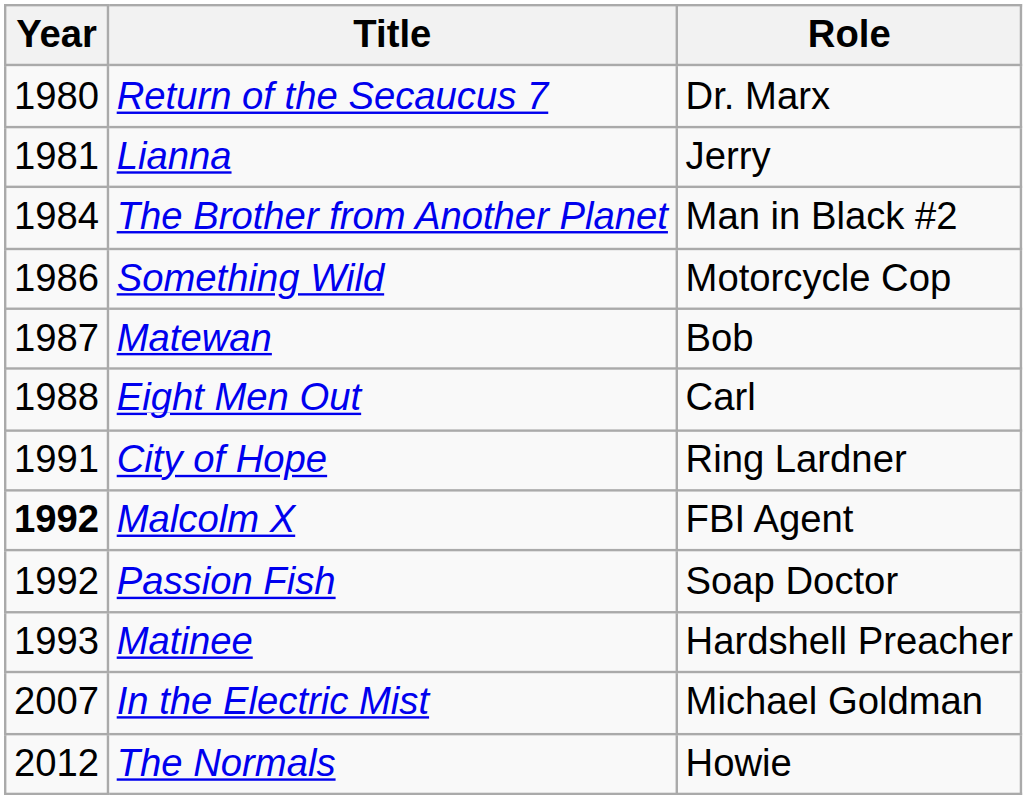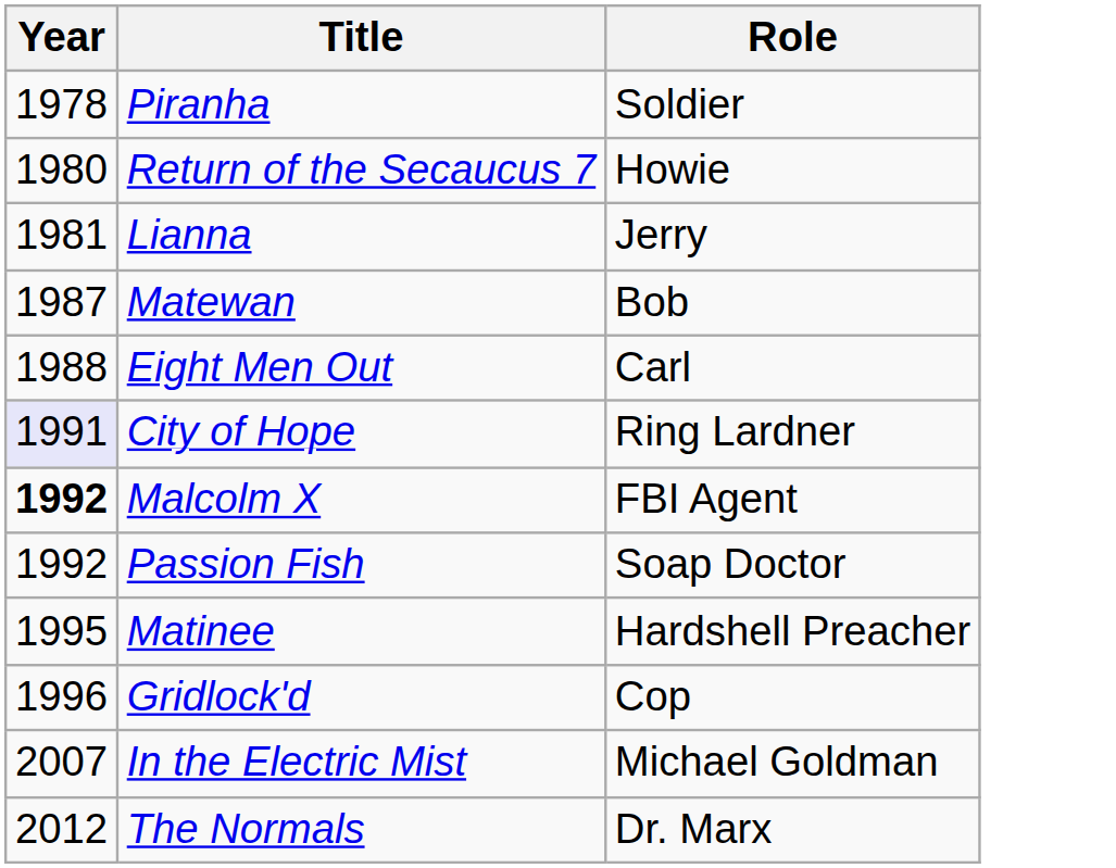+ row: 1978 | Piranha | Soldier
Return of the Secaucus 7 | Role: Dr. Marx -> Howie
- row: 1984 | The Brother from Another Planet | Man in Black #2
- row: 1986 | Something Wild | Motorcycle Cop
City of Hope | Year: no background -> lavender background
Matinee | Year: 1993 -> 1995
+ row: 1996 | Gridlock'd | Cop
The Normals | Role: Howie -> Dr. Marx
